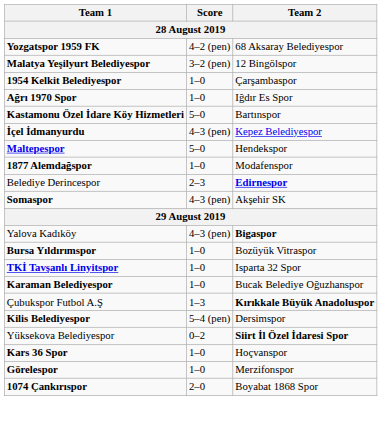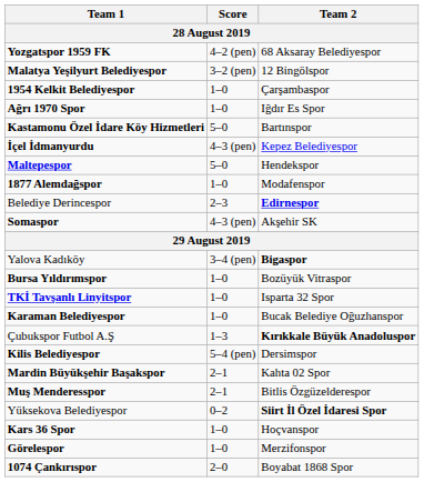Yalova Kadıköy | Score: 4–3 (pen) -> 3–4 (pen)
+ row: Mardin Büyükşehir Başakspor | 2–1 | Kahta 02 Spor
+ row: Muş Menderesspor | 2–1 | Bitlis Özgüzelderespor
